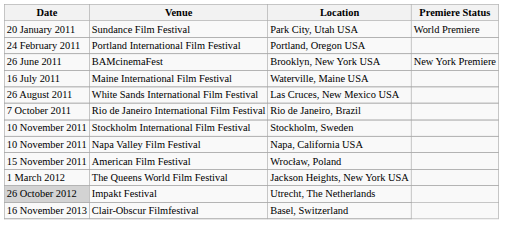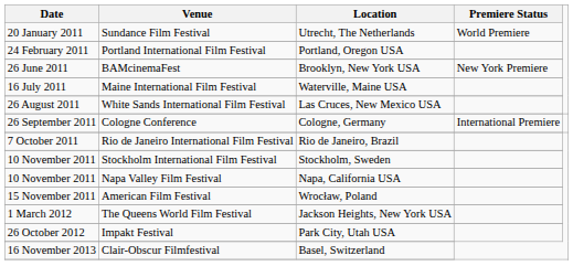Sundance Film Festival | Location: Park City, Utah USA -> Utrecht, The Netherlands
+ row: 26 September 2011 | Cologne Conference | Cologne, Germany | International Premiere
Impakt Festival | Date: lightgrey background -> no background
Impakt Festival | Location: Utrecht, The Netherlands -> Park City, Utah USA
